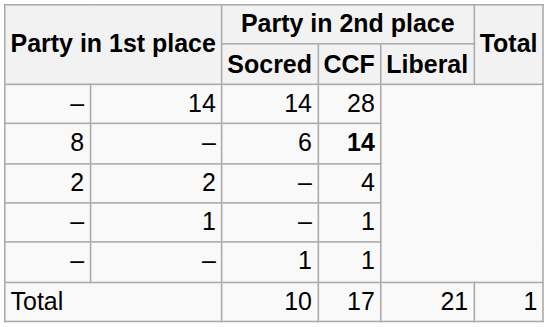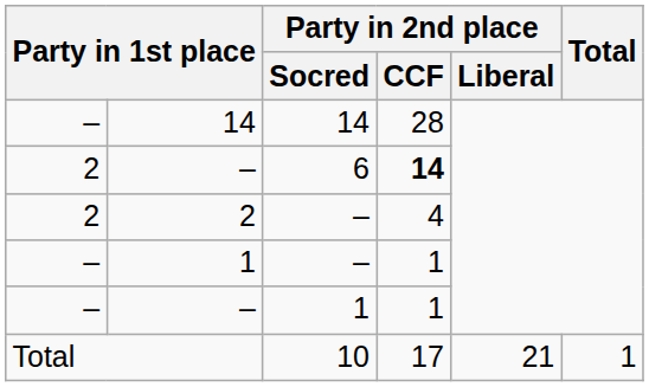– / 6 | column 1: 8 -> 2
